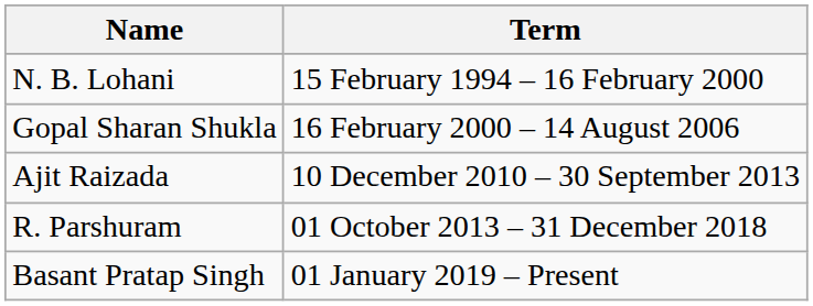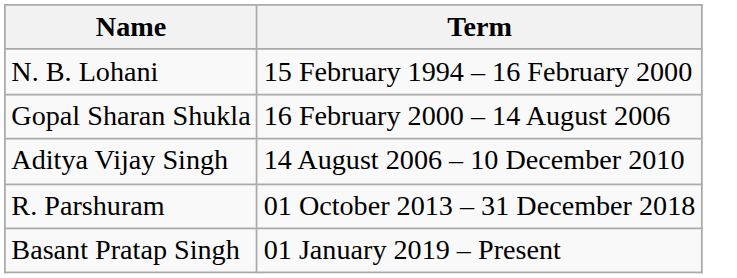+ row: Aditya Vijay Singh | 14 August 2006 – 10 December 2010
- row: Ajit Raizada | 10 December 2010 – 30 September 2013
